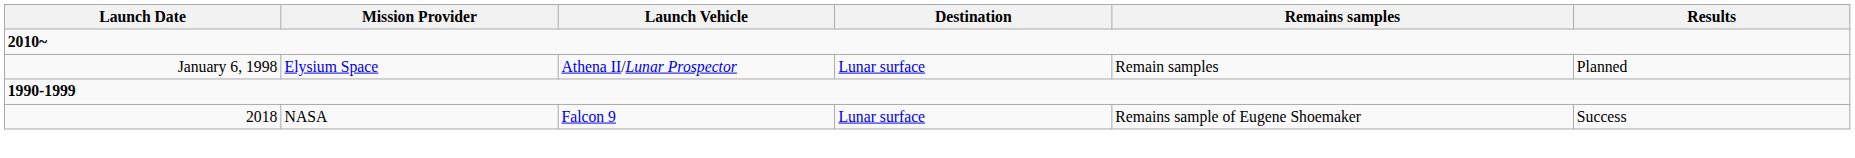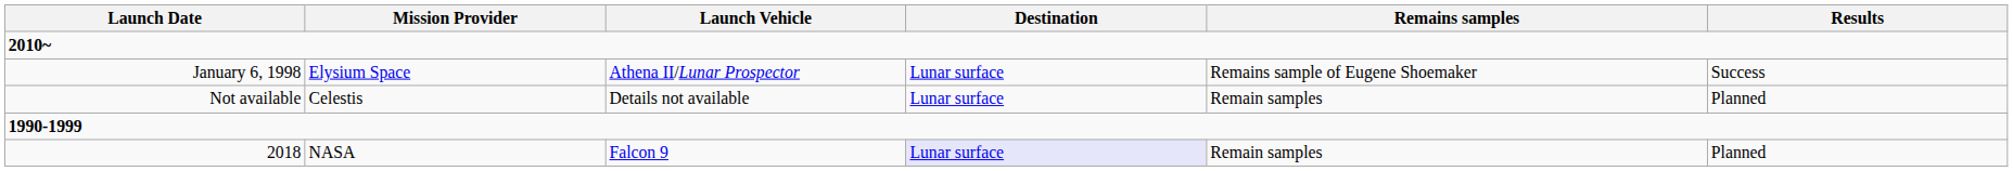Elysium Space | Remains samples: Remain samples -> Remains sample of Eugene Shoemaker
Elysium Space | Results: Planned -> Success
+ row: Not available | Celestis | Details not available | Lunar surface | Remain samples | Planned
NASA | Destination: no background -> lavender background
NASA | Remains samples: Remains sample of Eugene Shoemaker -> Remain samples
NASA | Results: Success -> Planned
